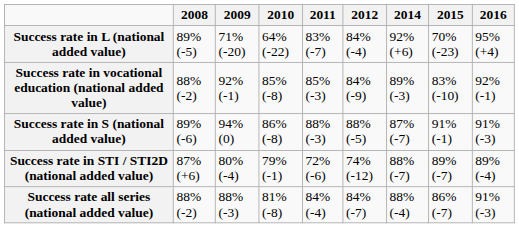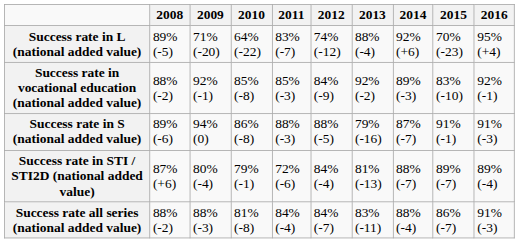+ column: 2013 | 88% (-4) | 92% (-2) | 79% (-16) | 81% (-13) | 83% (-11)
Success rate in L (national added value) | 2012: 84% (-4) -> 74% (-12)
Success rate in STI / STI2D (national added value) | 2012: 74% (-12) -> 84% (-4)
